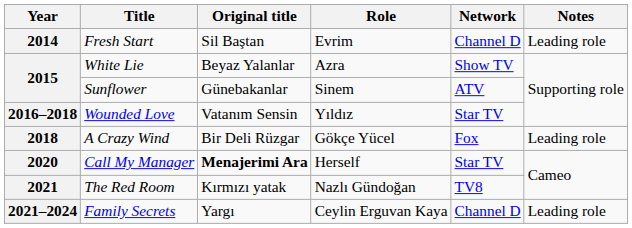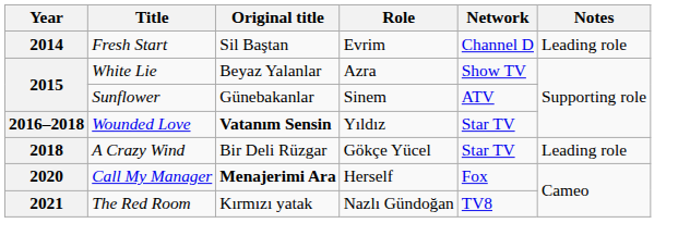Wounded Love | Original title: normal -> bold
A Crazy Wind | Network: Fox -> Star TV
Call My Manager | Network: Star TV -> Fox
- row: 2021–2024 | Family Secrets | Yargı | Ceylin Erguvan Kaya | Channel D | Leading role
